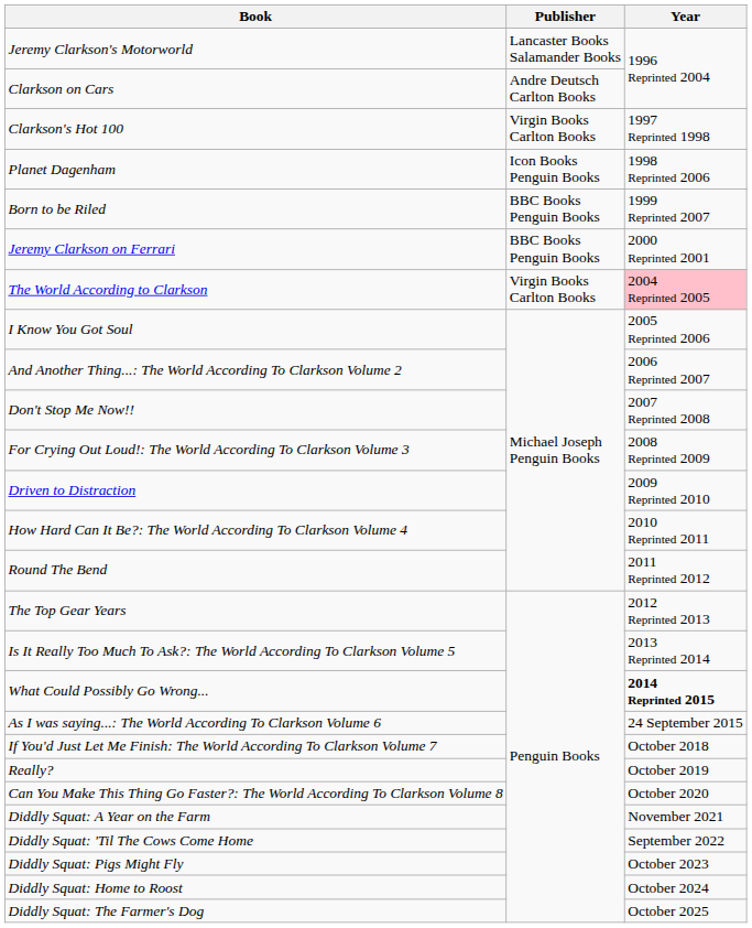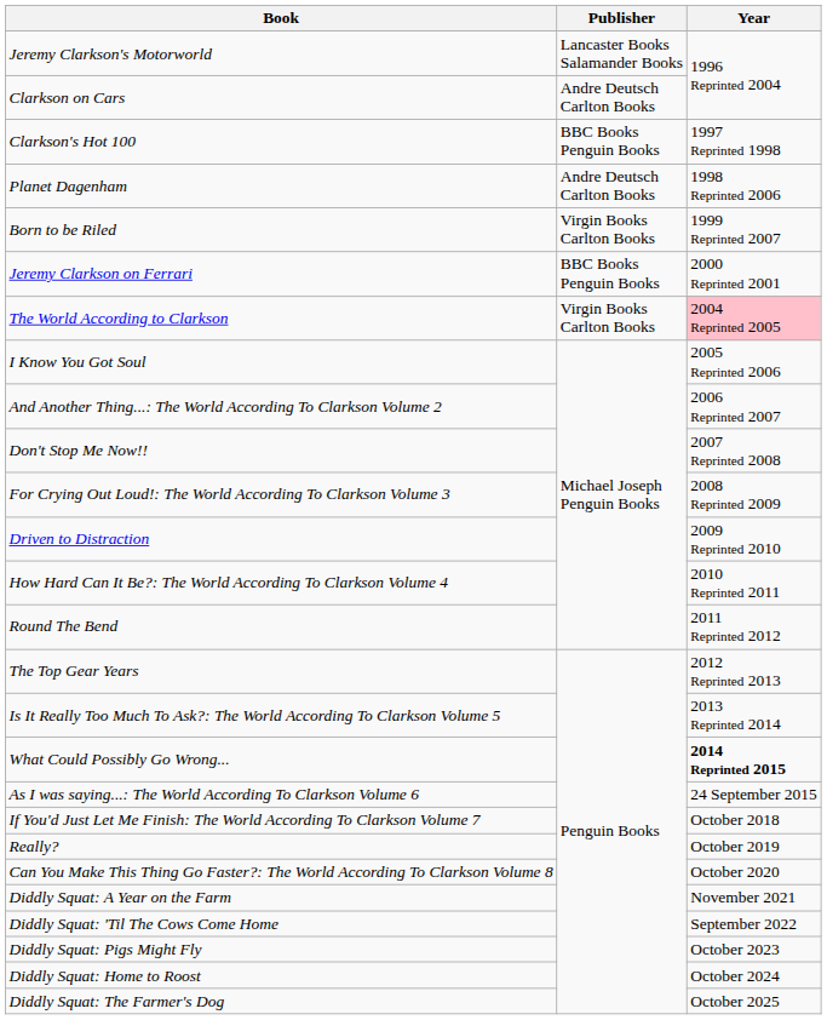Clarkson's Hot 100 | Publisher: Virgin Books Carlton Books -> BBC Books Penguin Books
Planet Dagenham | Publisher: Icon Books Penguin Books -> Andre Deutsch Carlton Books
Born to be Riled | Publisher: BBC Books Penguin Books -> Virgin Books Carlton Books
